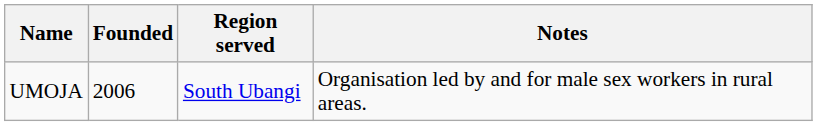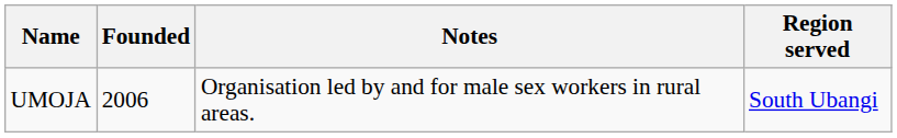columns swapped: Region served <-> Notes
